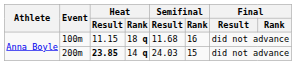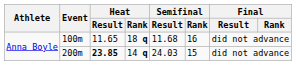100m | Heat / Result: 11.15 -> 11.65
